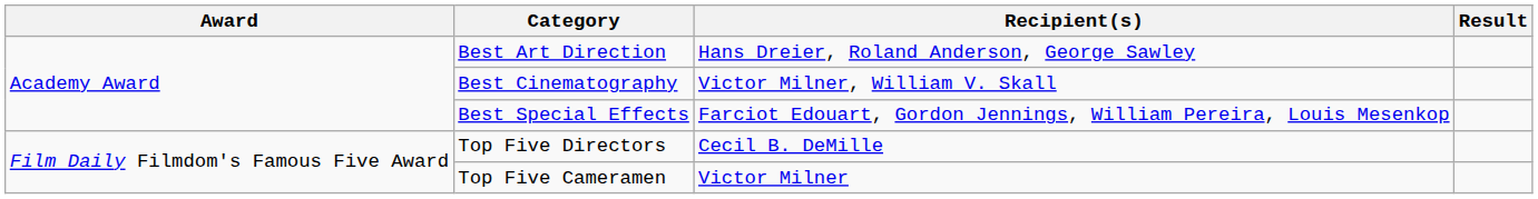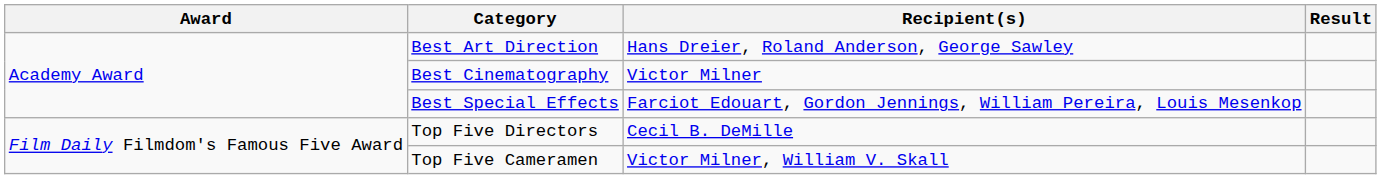Best Cinematography | Recipient(s): Victor Milner, William V. Skall -> Victor Milner
Top Five Cameramen | Recipient(s): Victor Milner -> Victor Milner, William V. Skall
